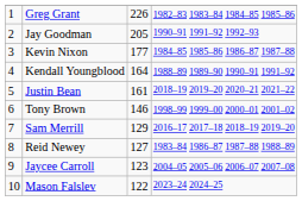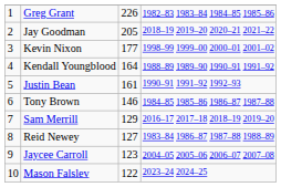Jay Goodman | column 4: 1990–91 1991–92 1992–93 -> 2018–19 2019–20 2020–21 2021–22
Kevin Nixon | column 4: 1984–85 1985–86 1986–87 1987–88 -> 1998–99 1999–00 2000–01 2001–02
Justin Bean | column 4: 2018–19 2019–20 2020–21 2021–22 -> 1990–91 1991–92 1992–93
Tony Brown | column 4: 1998–99 1999–00 2000–01 2001–02 -> 1984–85 1985–86 1986–87 1987–88
